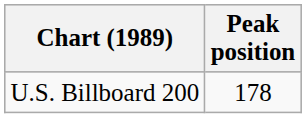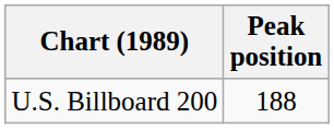U.S. Billboard 200 | Peak position: 178 -> 188
